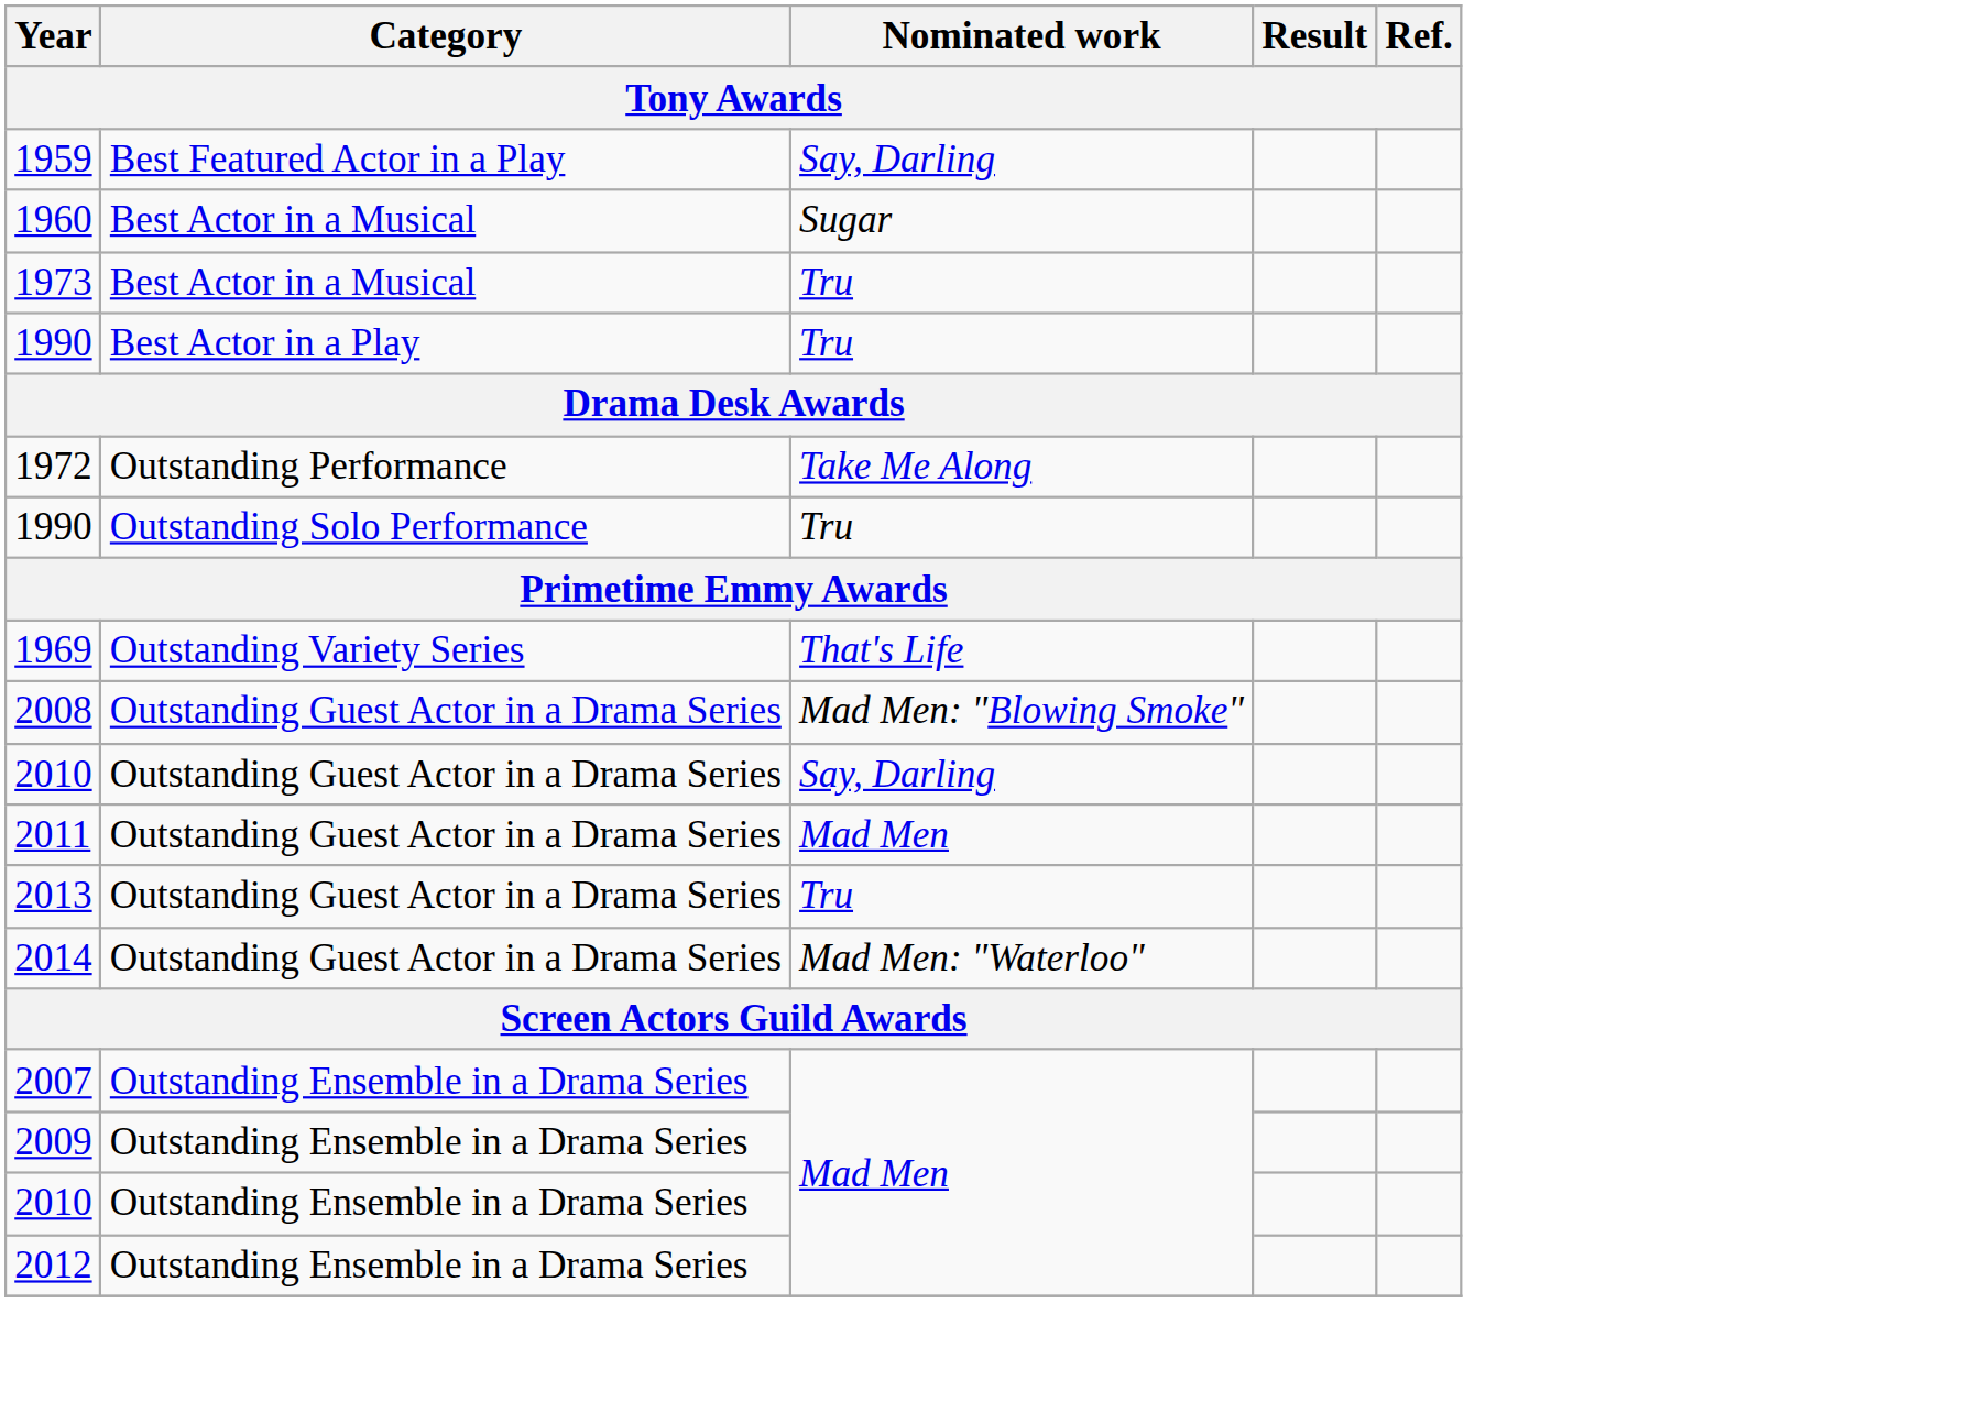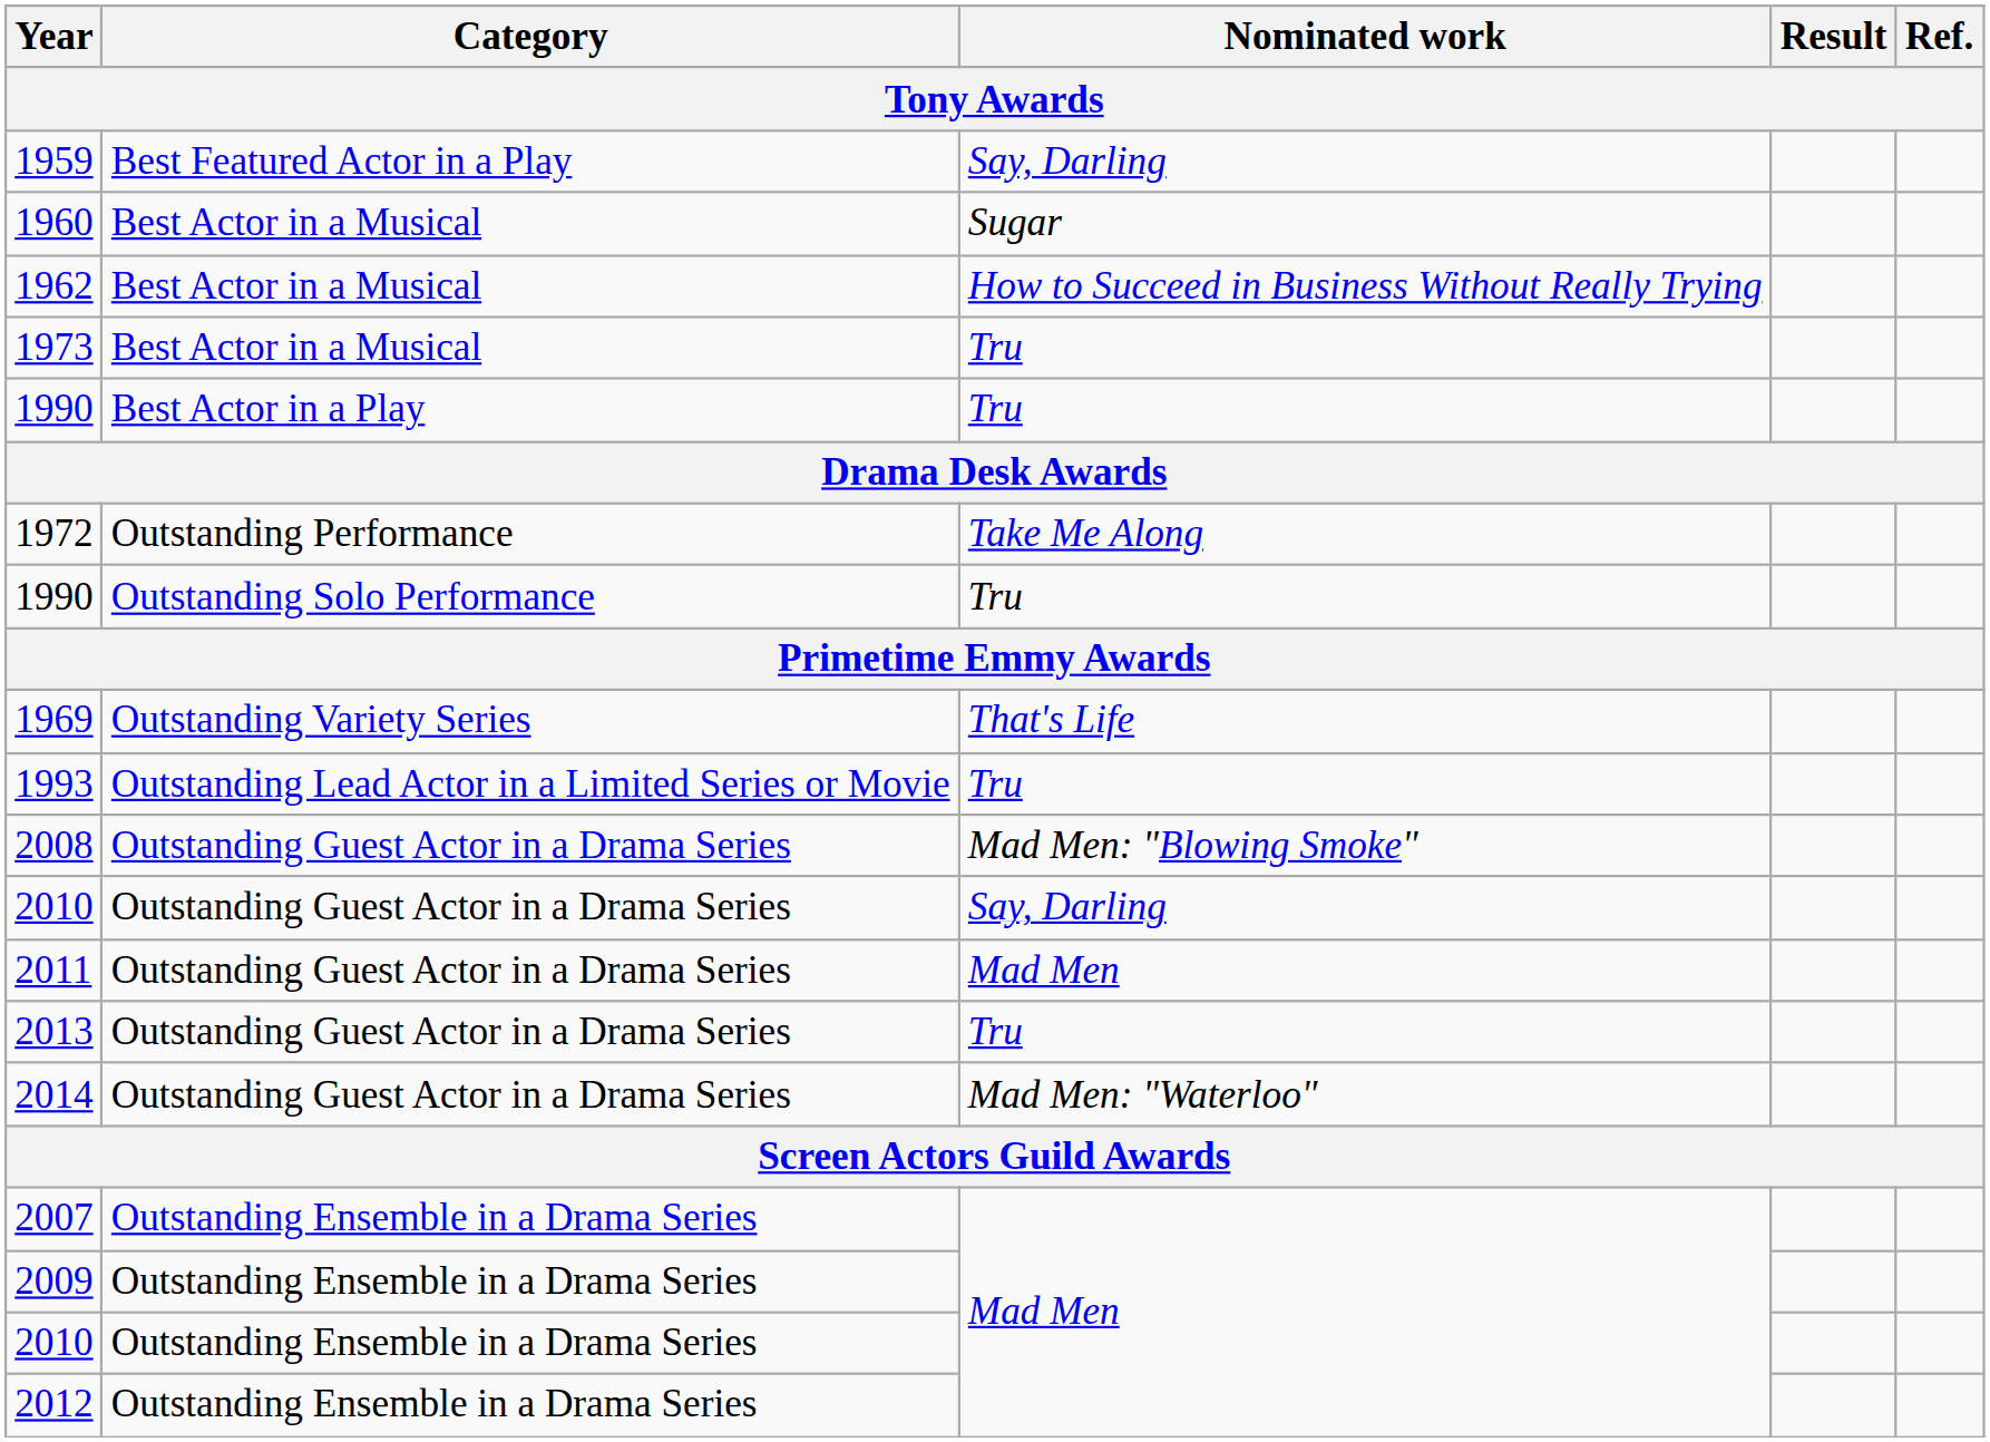+ row: 1962 | Best Actor in a Musical | How to Succeed in Business Without Really Trying
+ row: 1993 | Outstanding Lead Actor in a Limited Series or Movie | Tru
